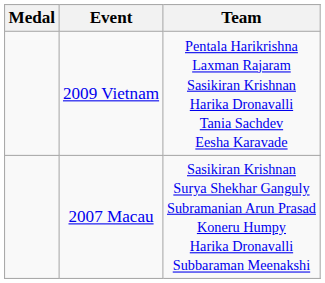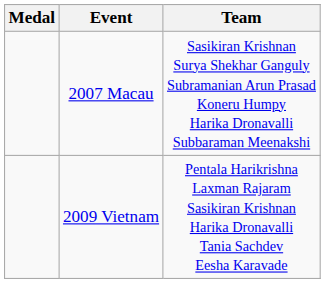rows swapped: 2007 Macau <-> 2009 Vietnam
